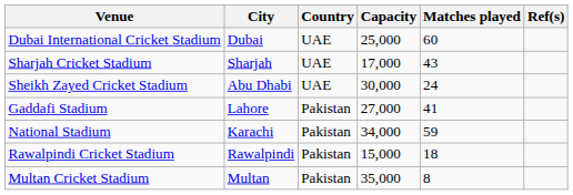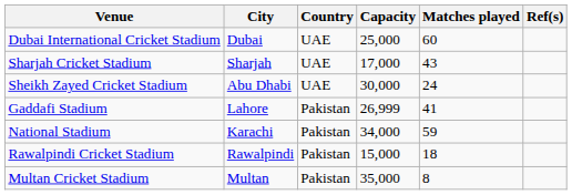Gaddafi Stadium | Capacity: 27,000 -> 26,999
